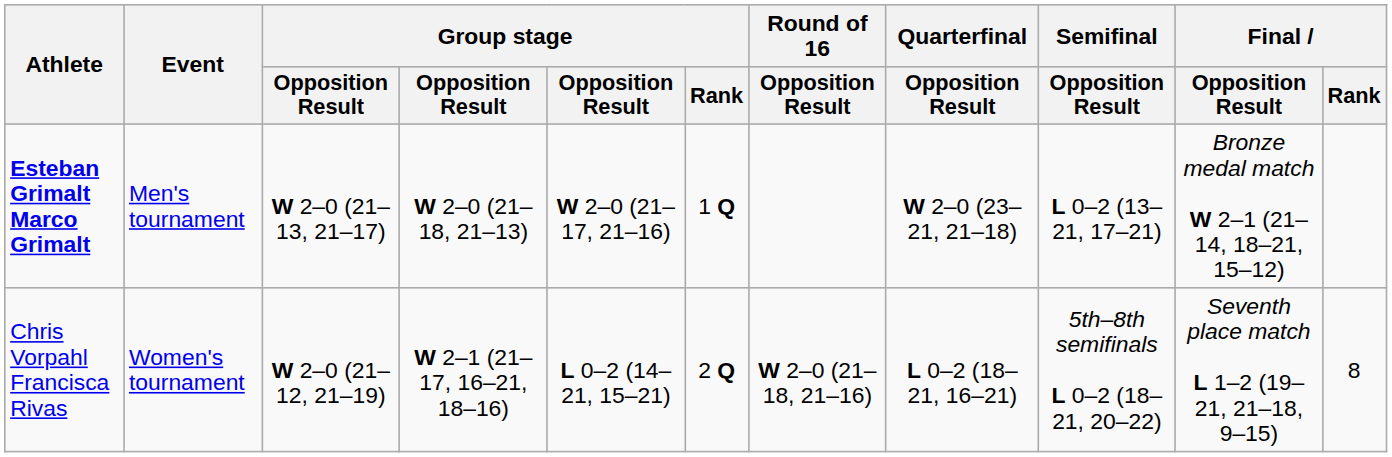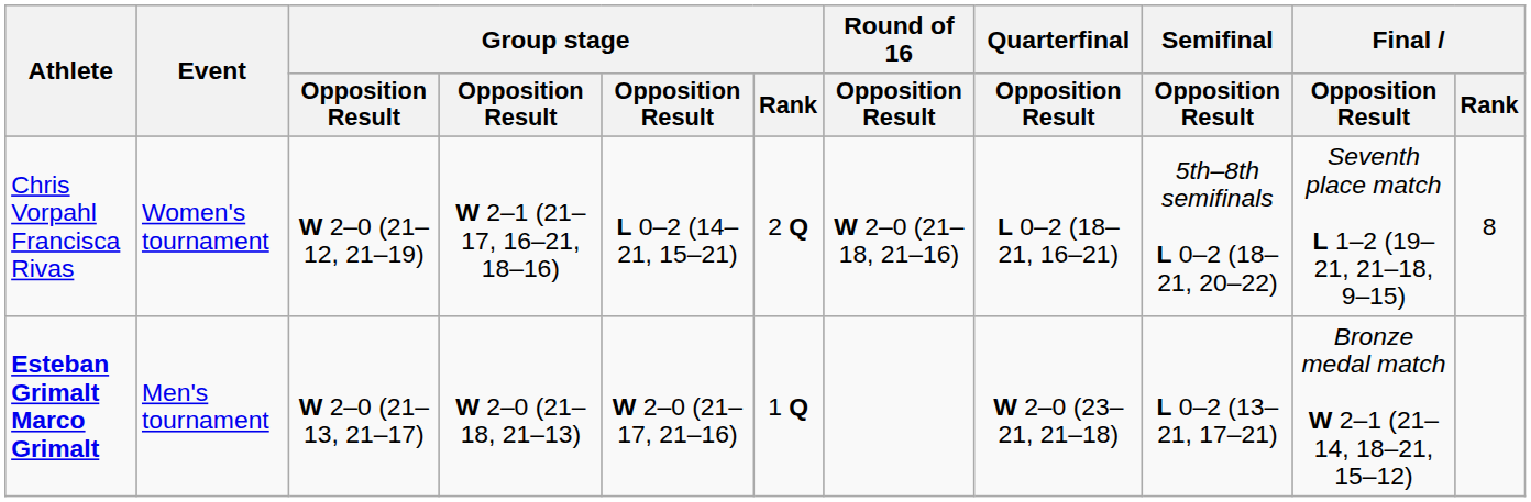rows swapped: Esteban Grimalt Marco Grimalt <-> Chris Vorpahl Francisca Rivas
